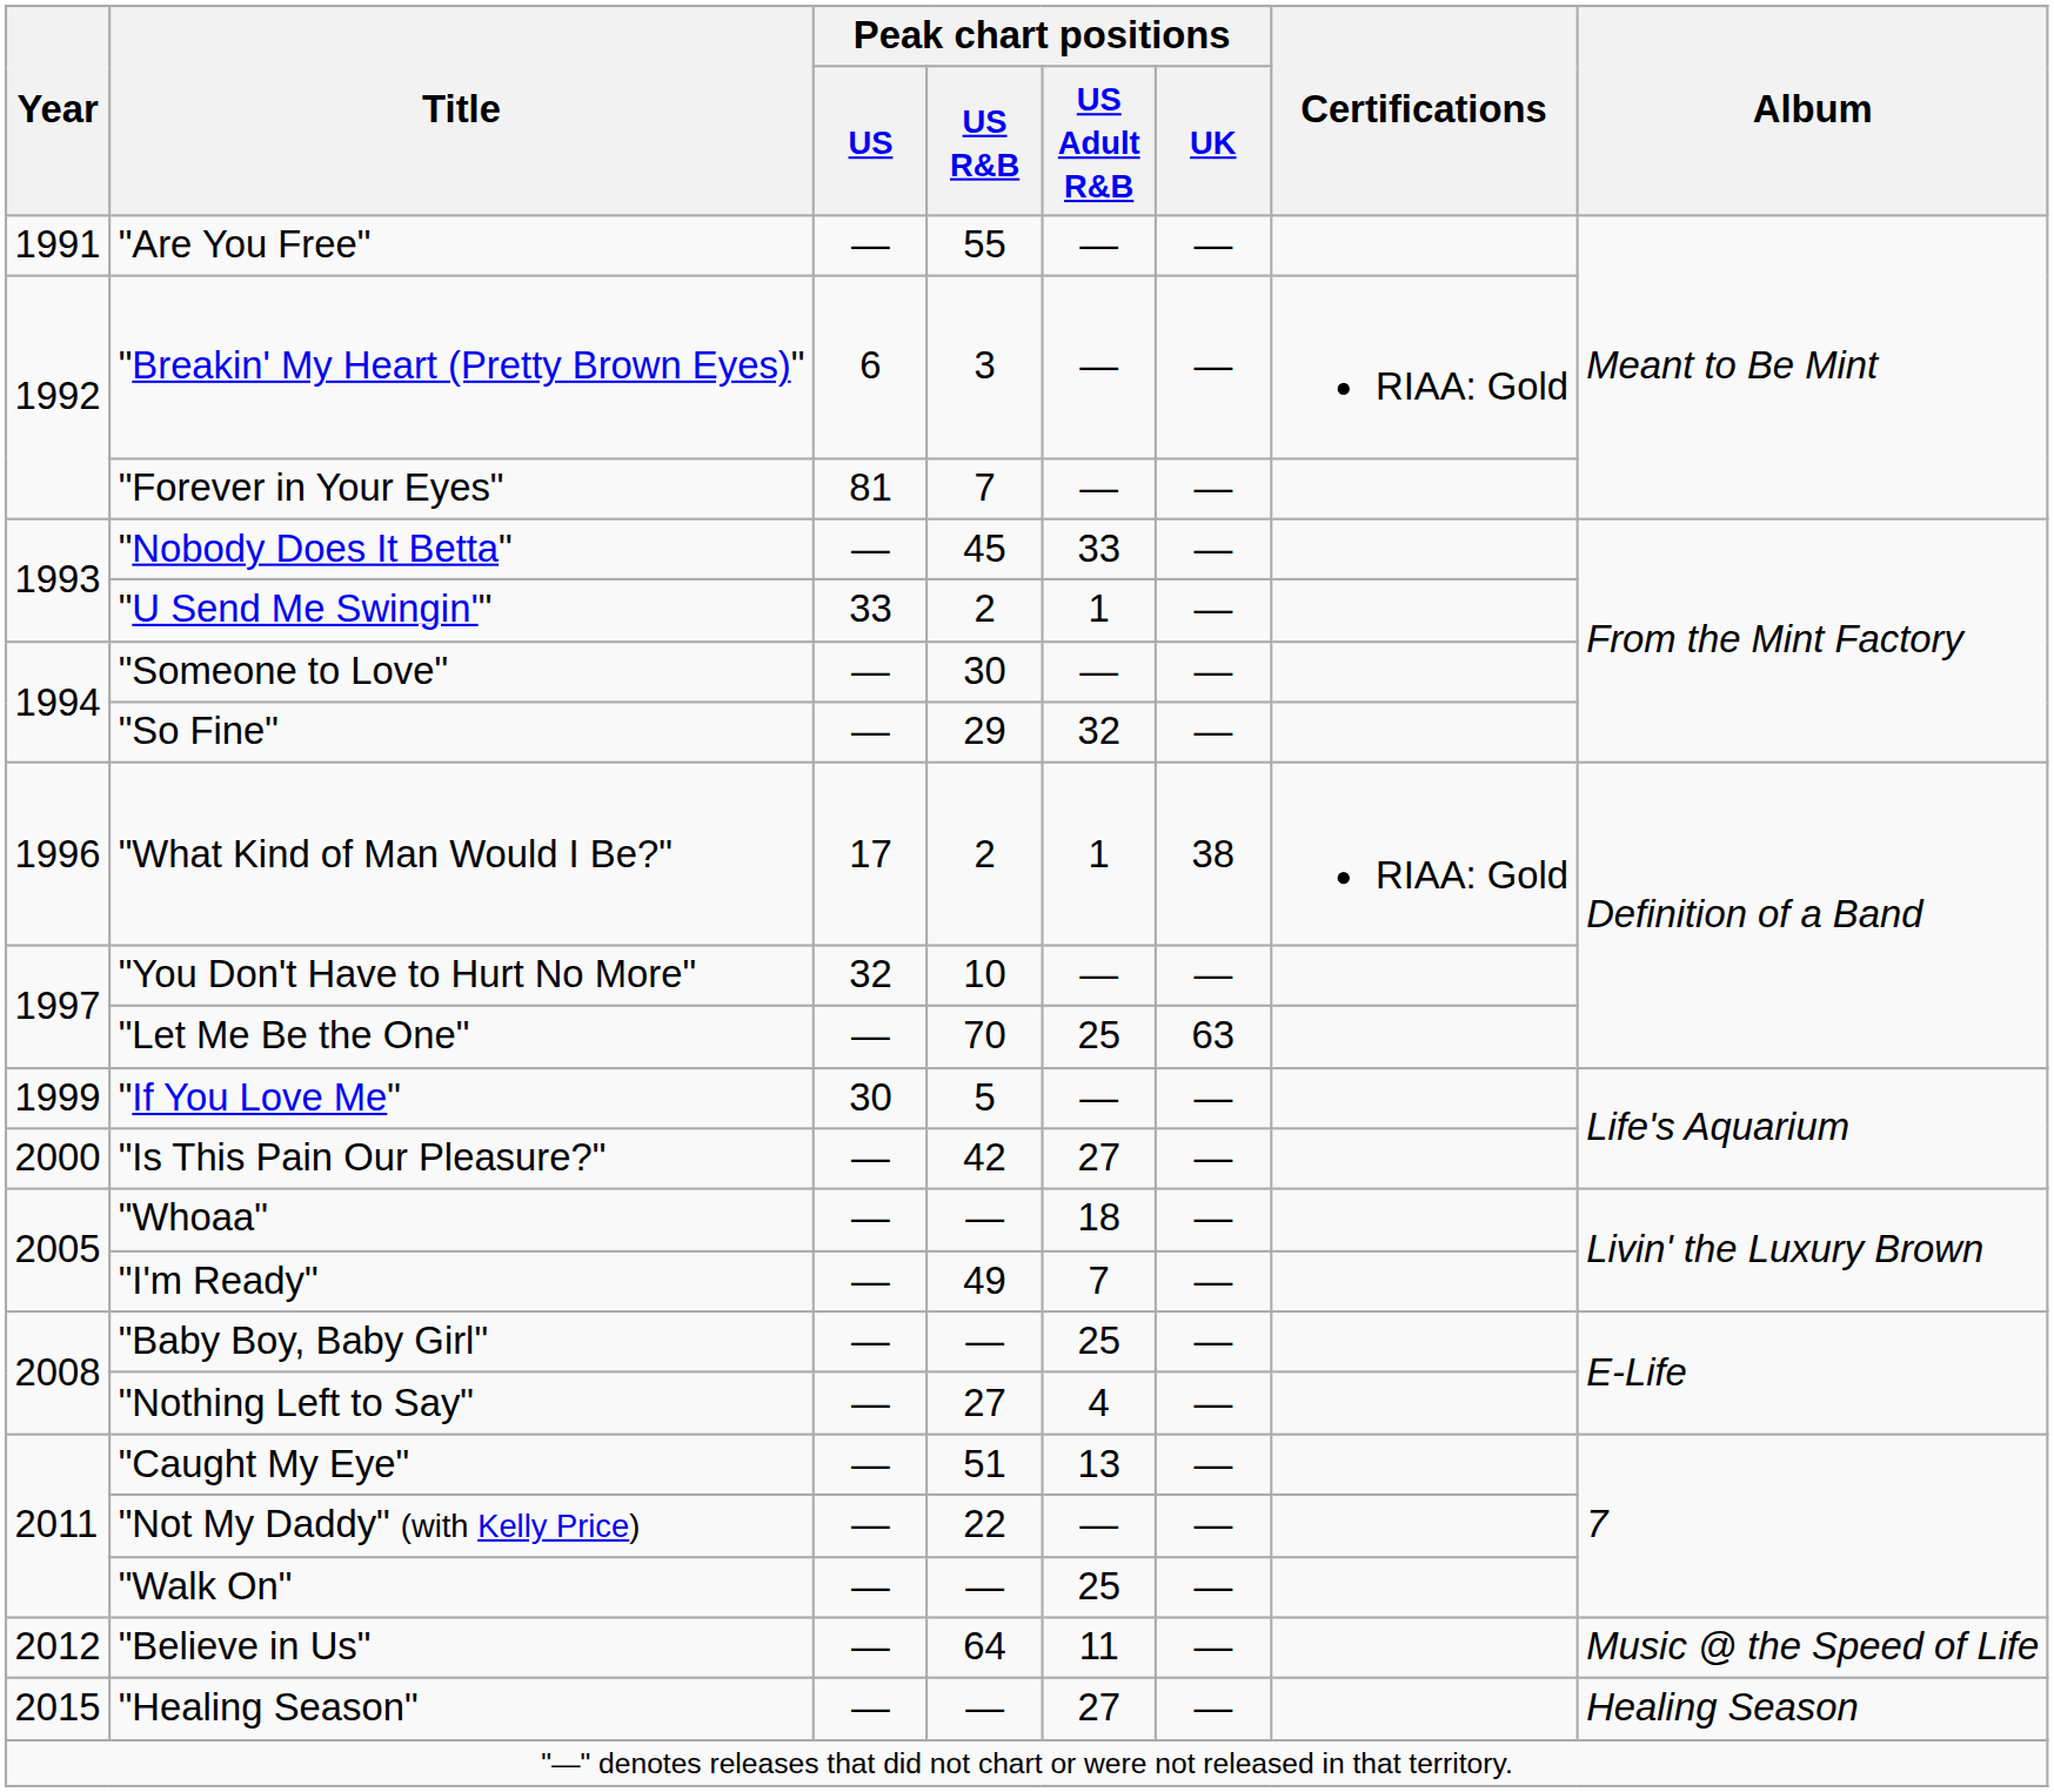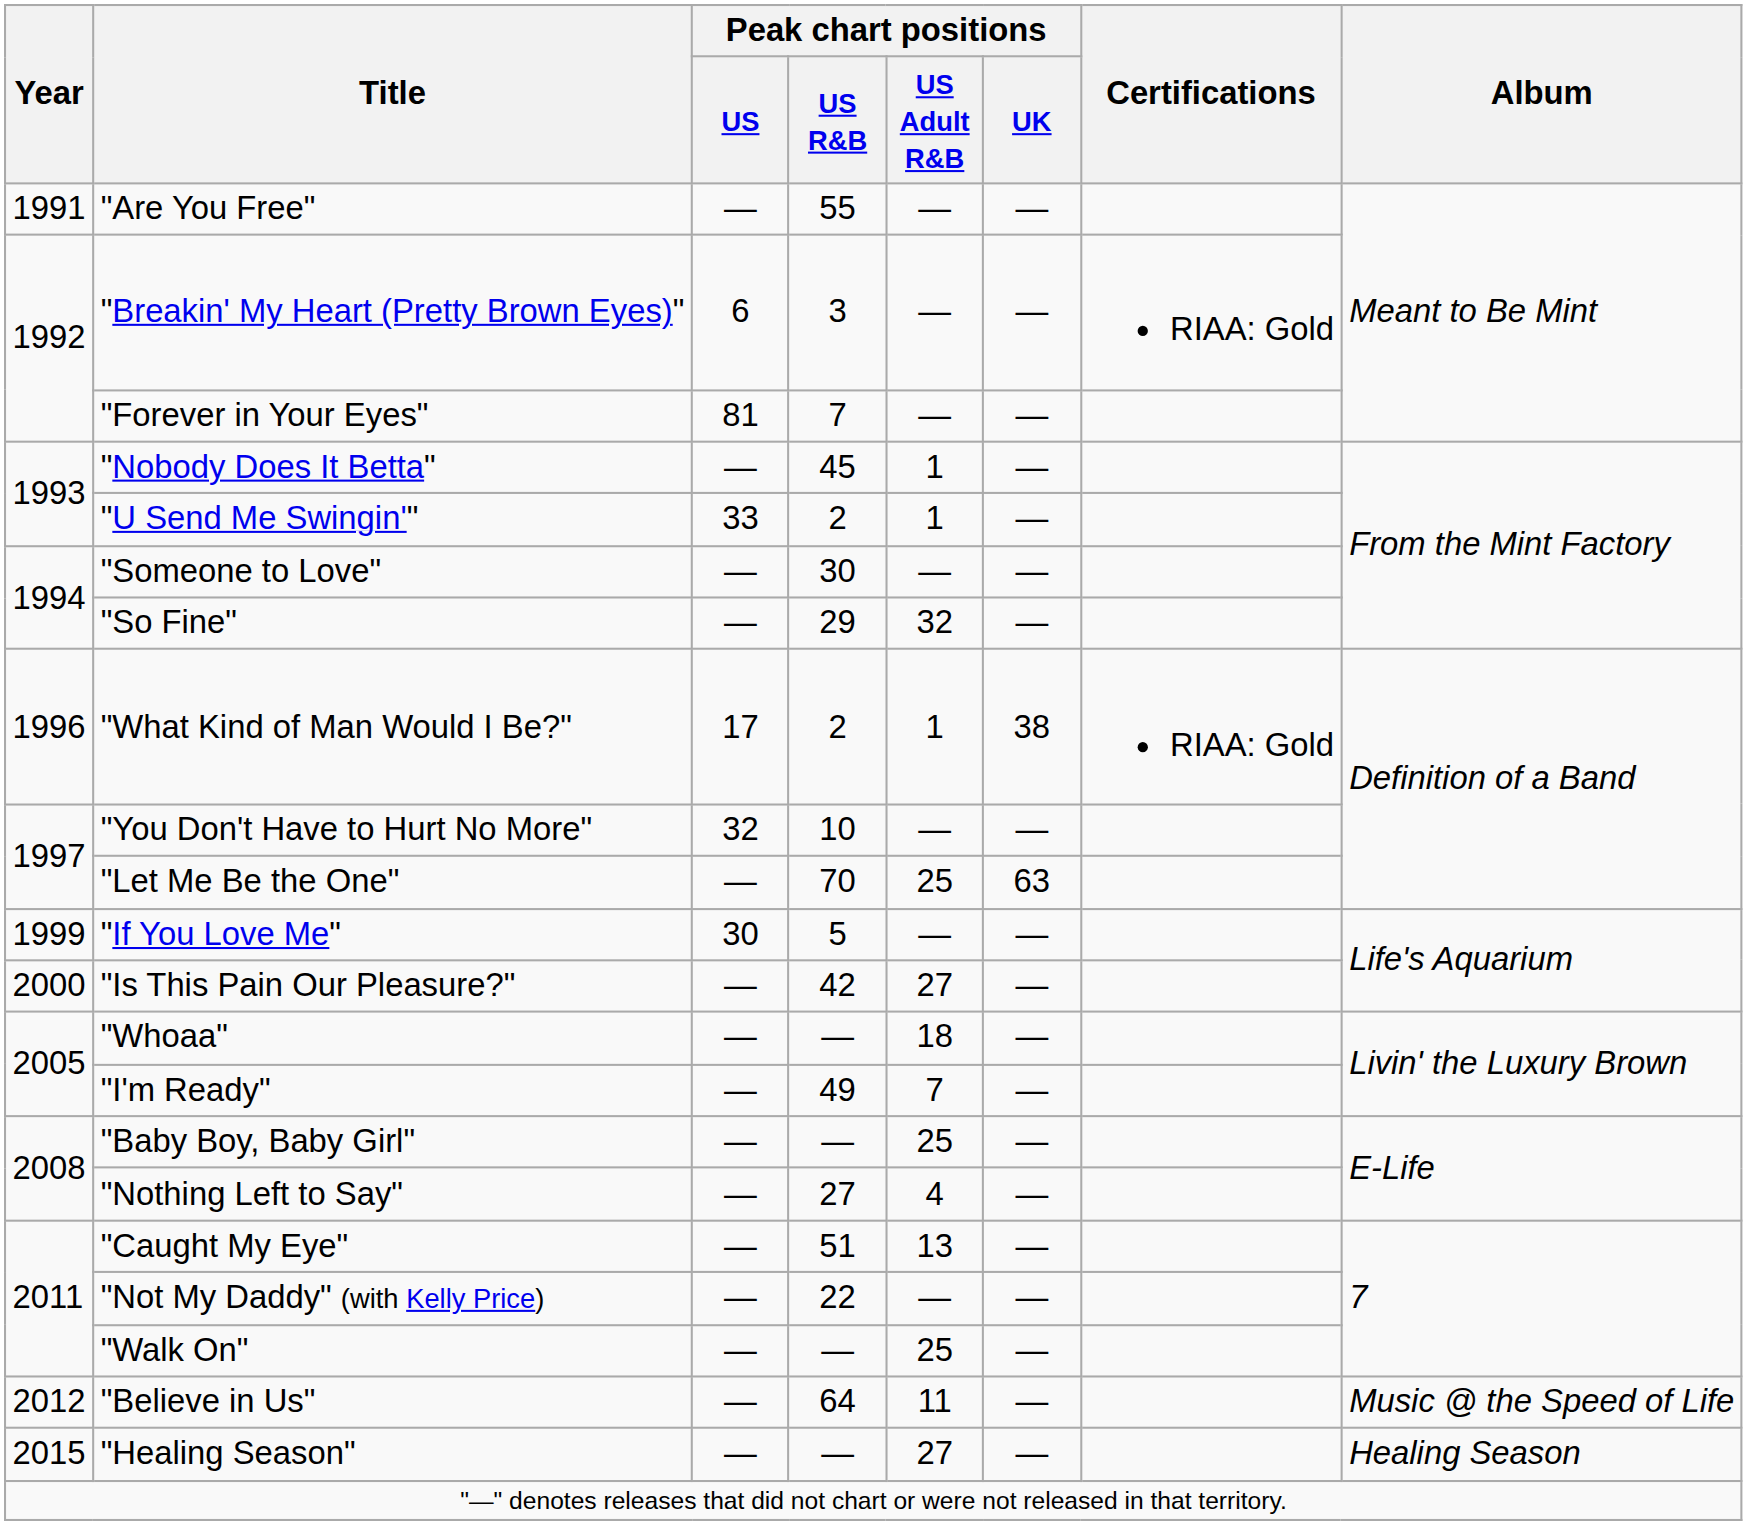"Nobody Does It Betta" | Peak chart positions / US Adult R&B: 33 -> 1
